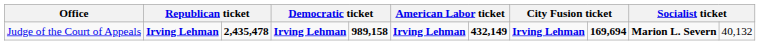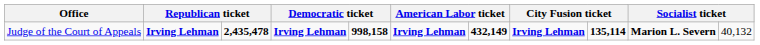Judge of the Court of Appeals | column 5: 989,158 -> 998,158
Judge of the Court of Appeals | column 9: 169,694 -> 135,114
